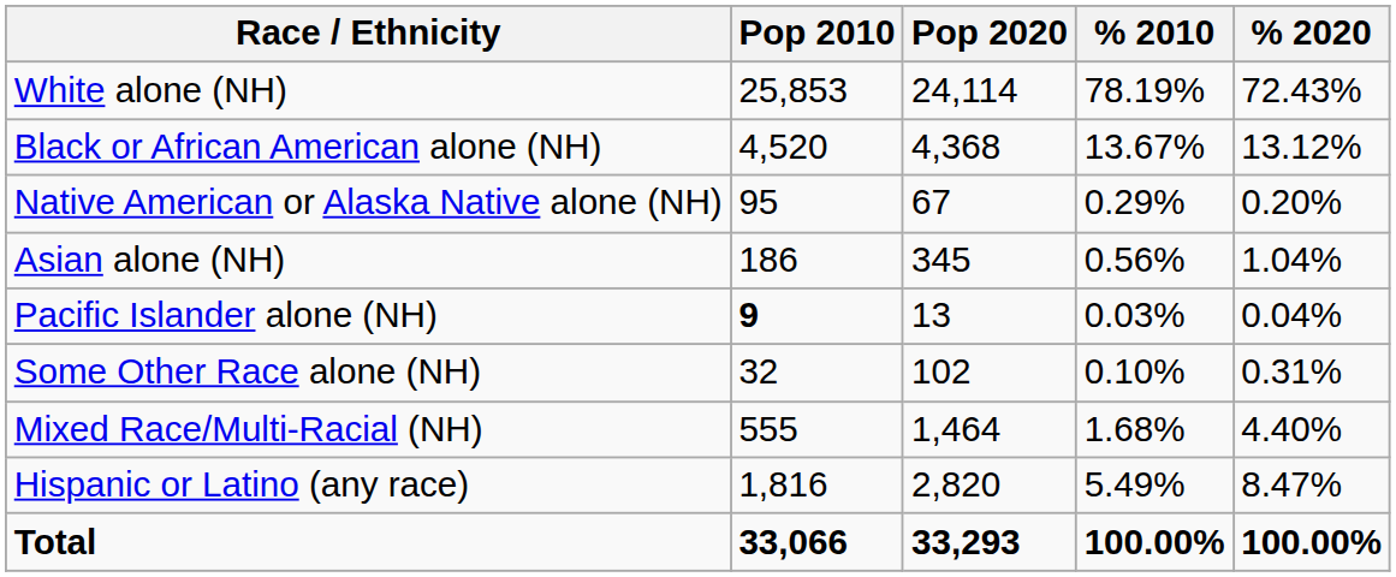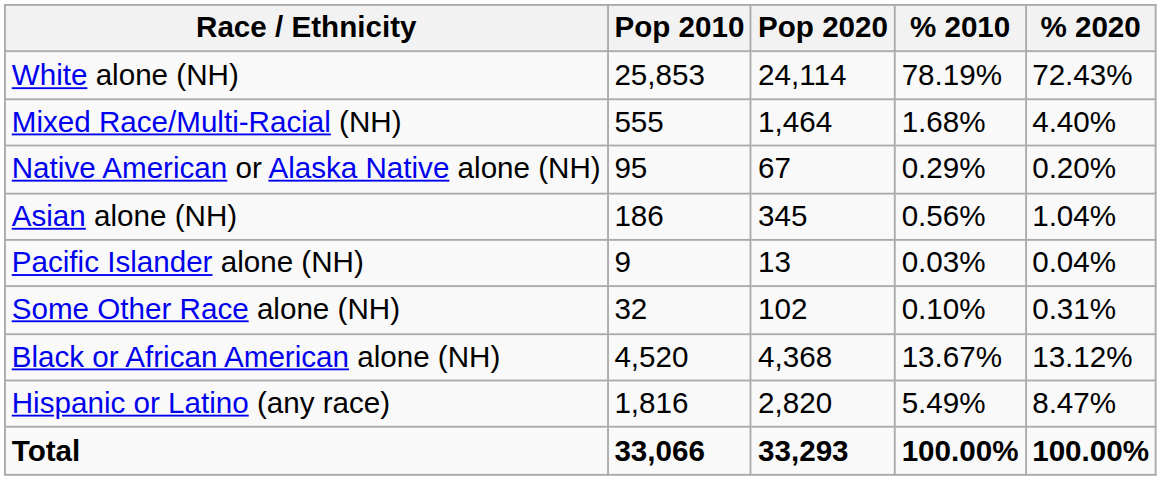rows swapped: Black or African American alone (NH) <-> Mixed Race/Multi-Racial (NH)
Pacific Islander alone (NH) | Pop 2010: bold -> normal
